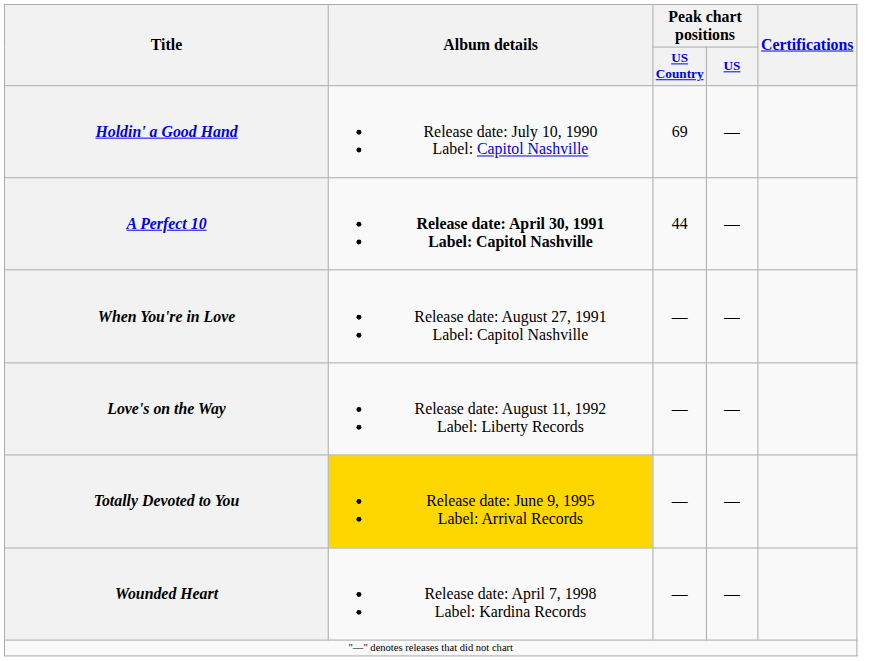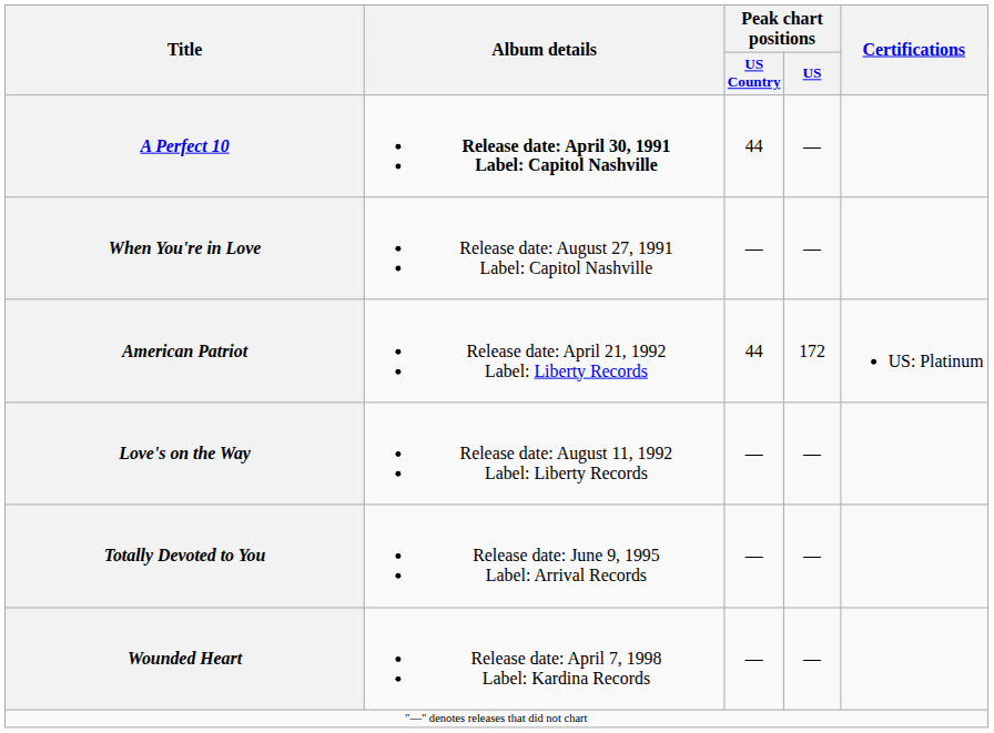- row: Holdin' a Good Hand | Release date: July 10, 1990 Label: Capitol Nashville | 69 | —
+ row: American Patriot | Release date: April 21, 1992 Label: Liberty Records | 44 | 172 | US: Platinum
Totally Devoted to You | Album details: gold background -> no background
